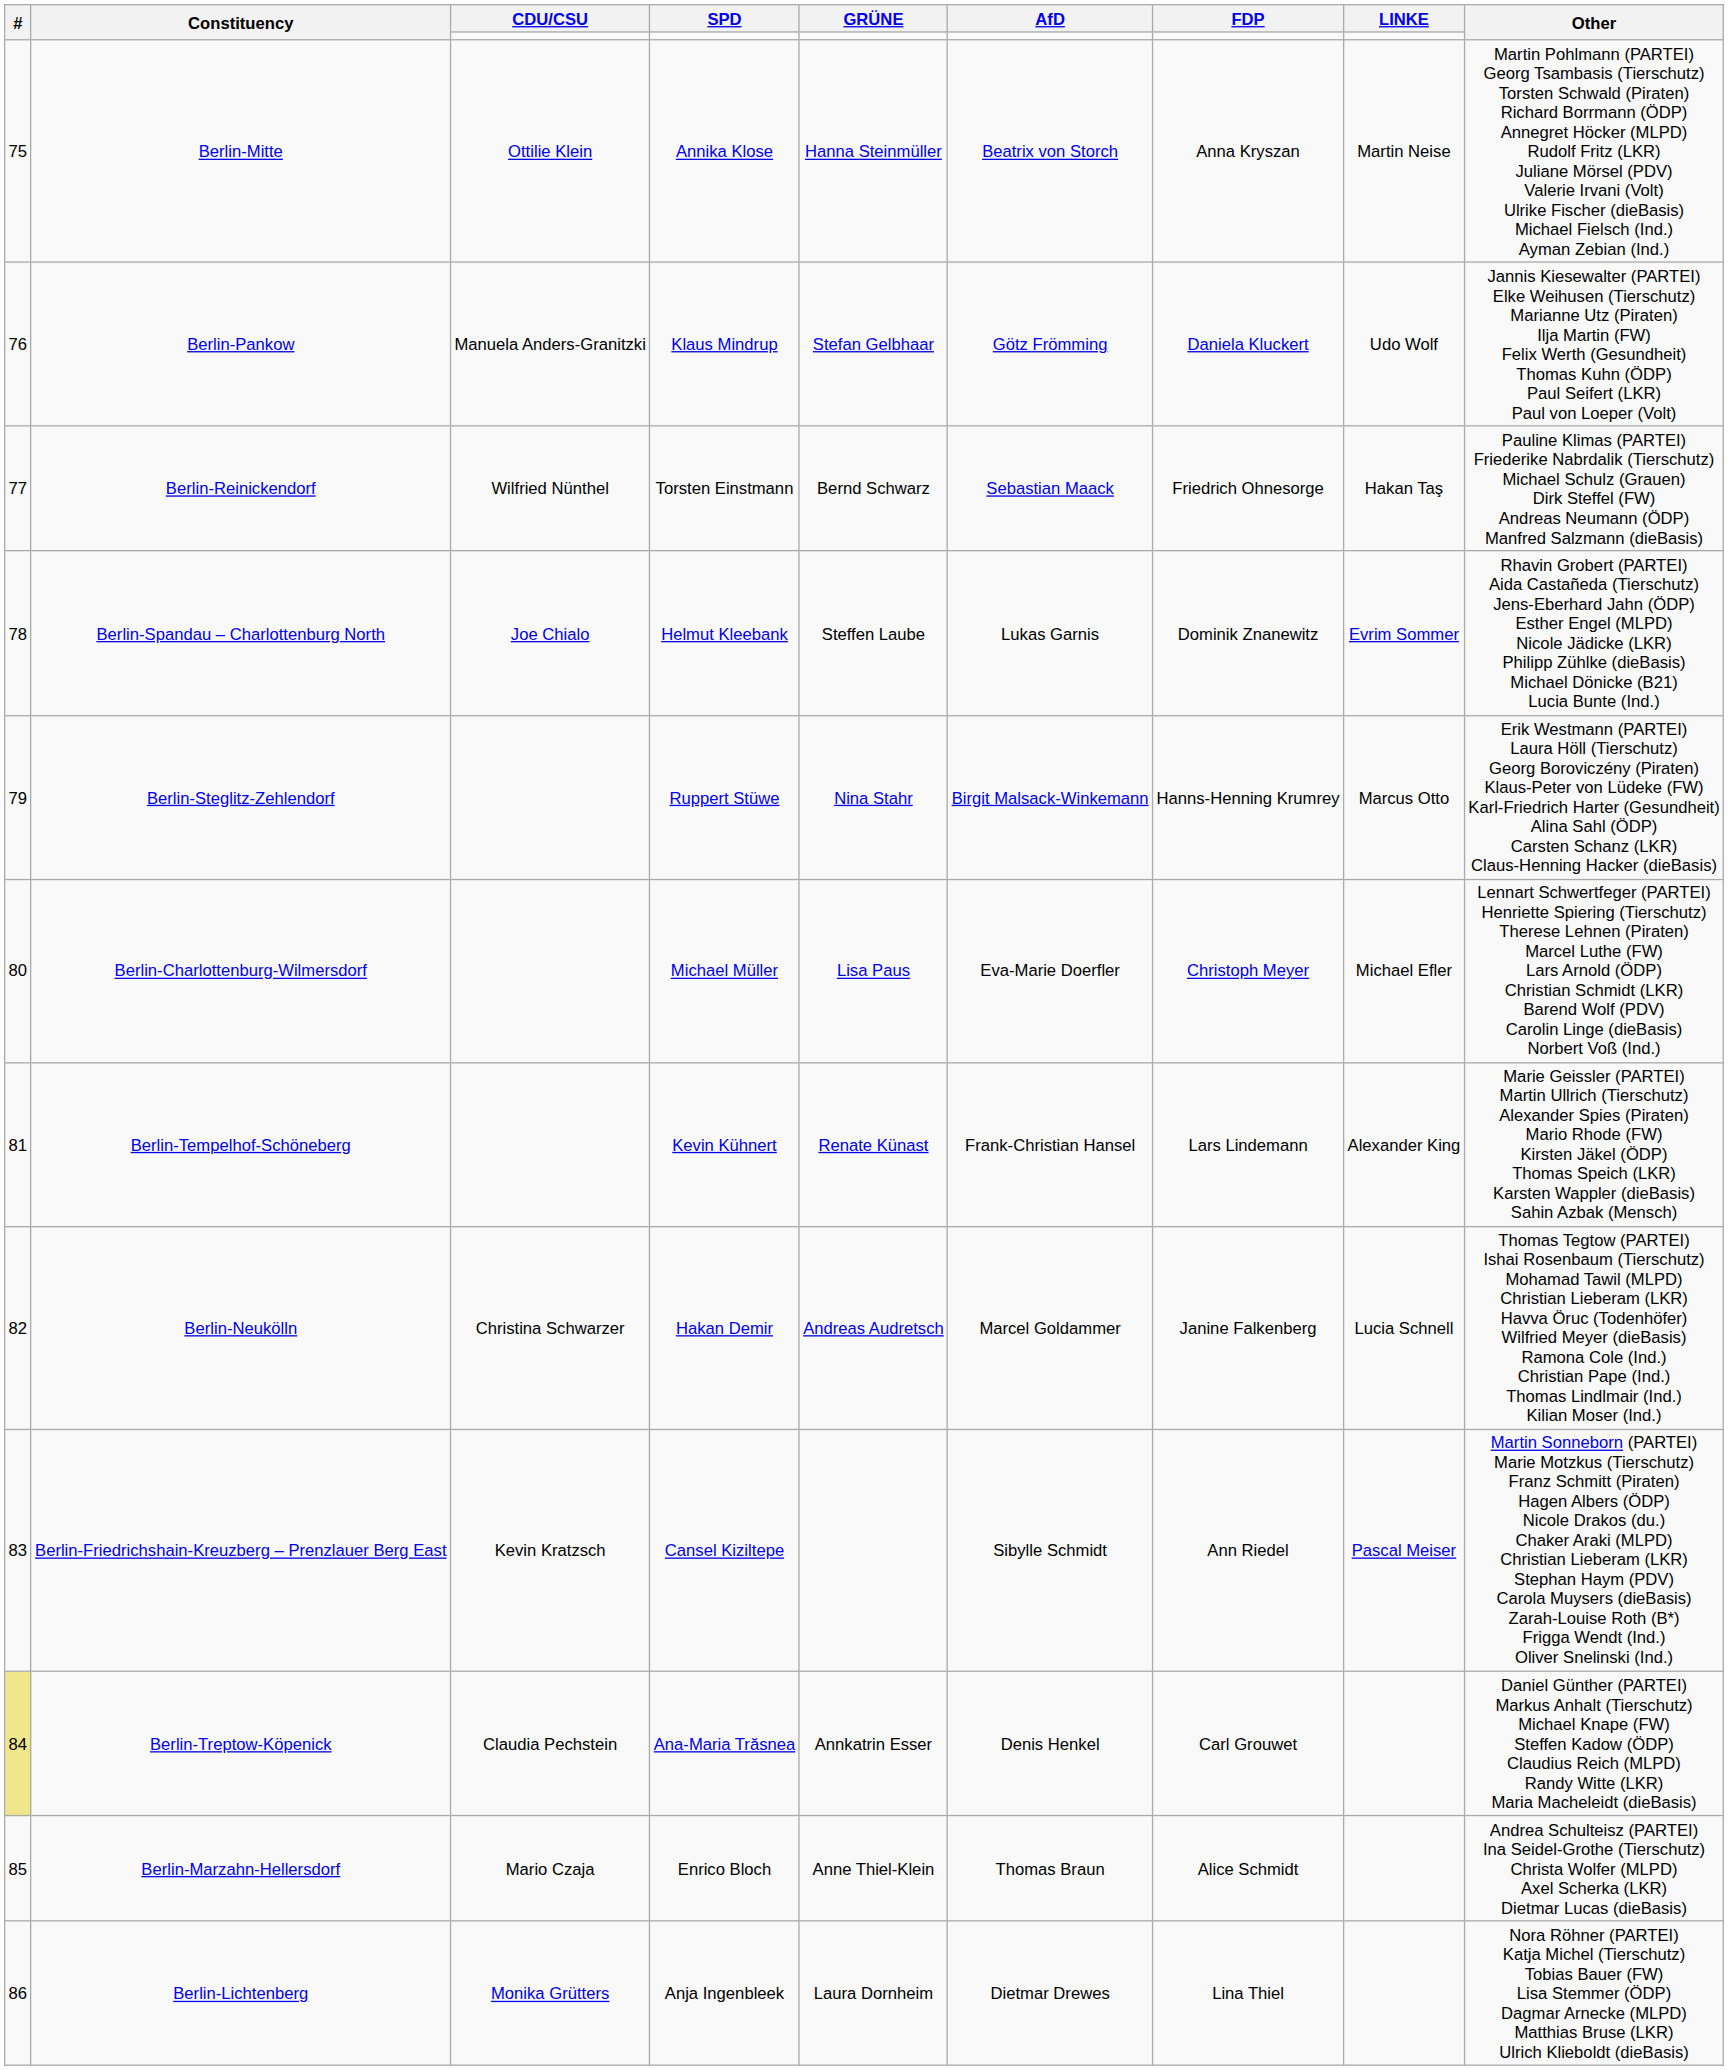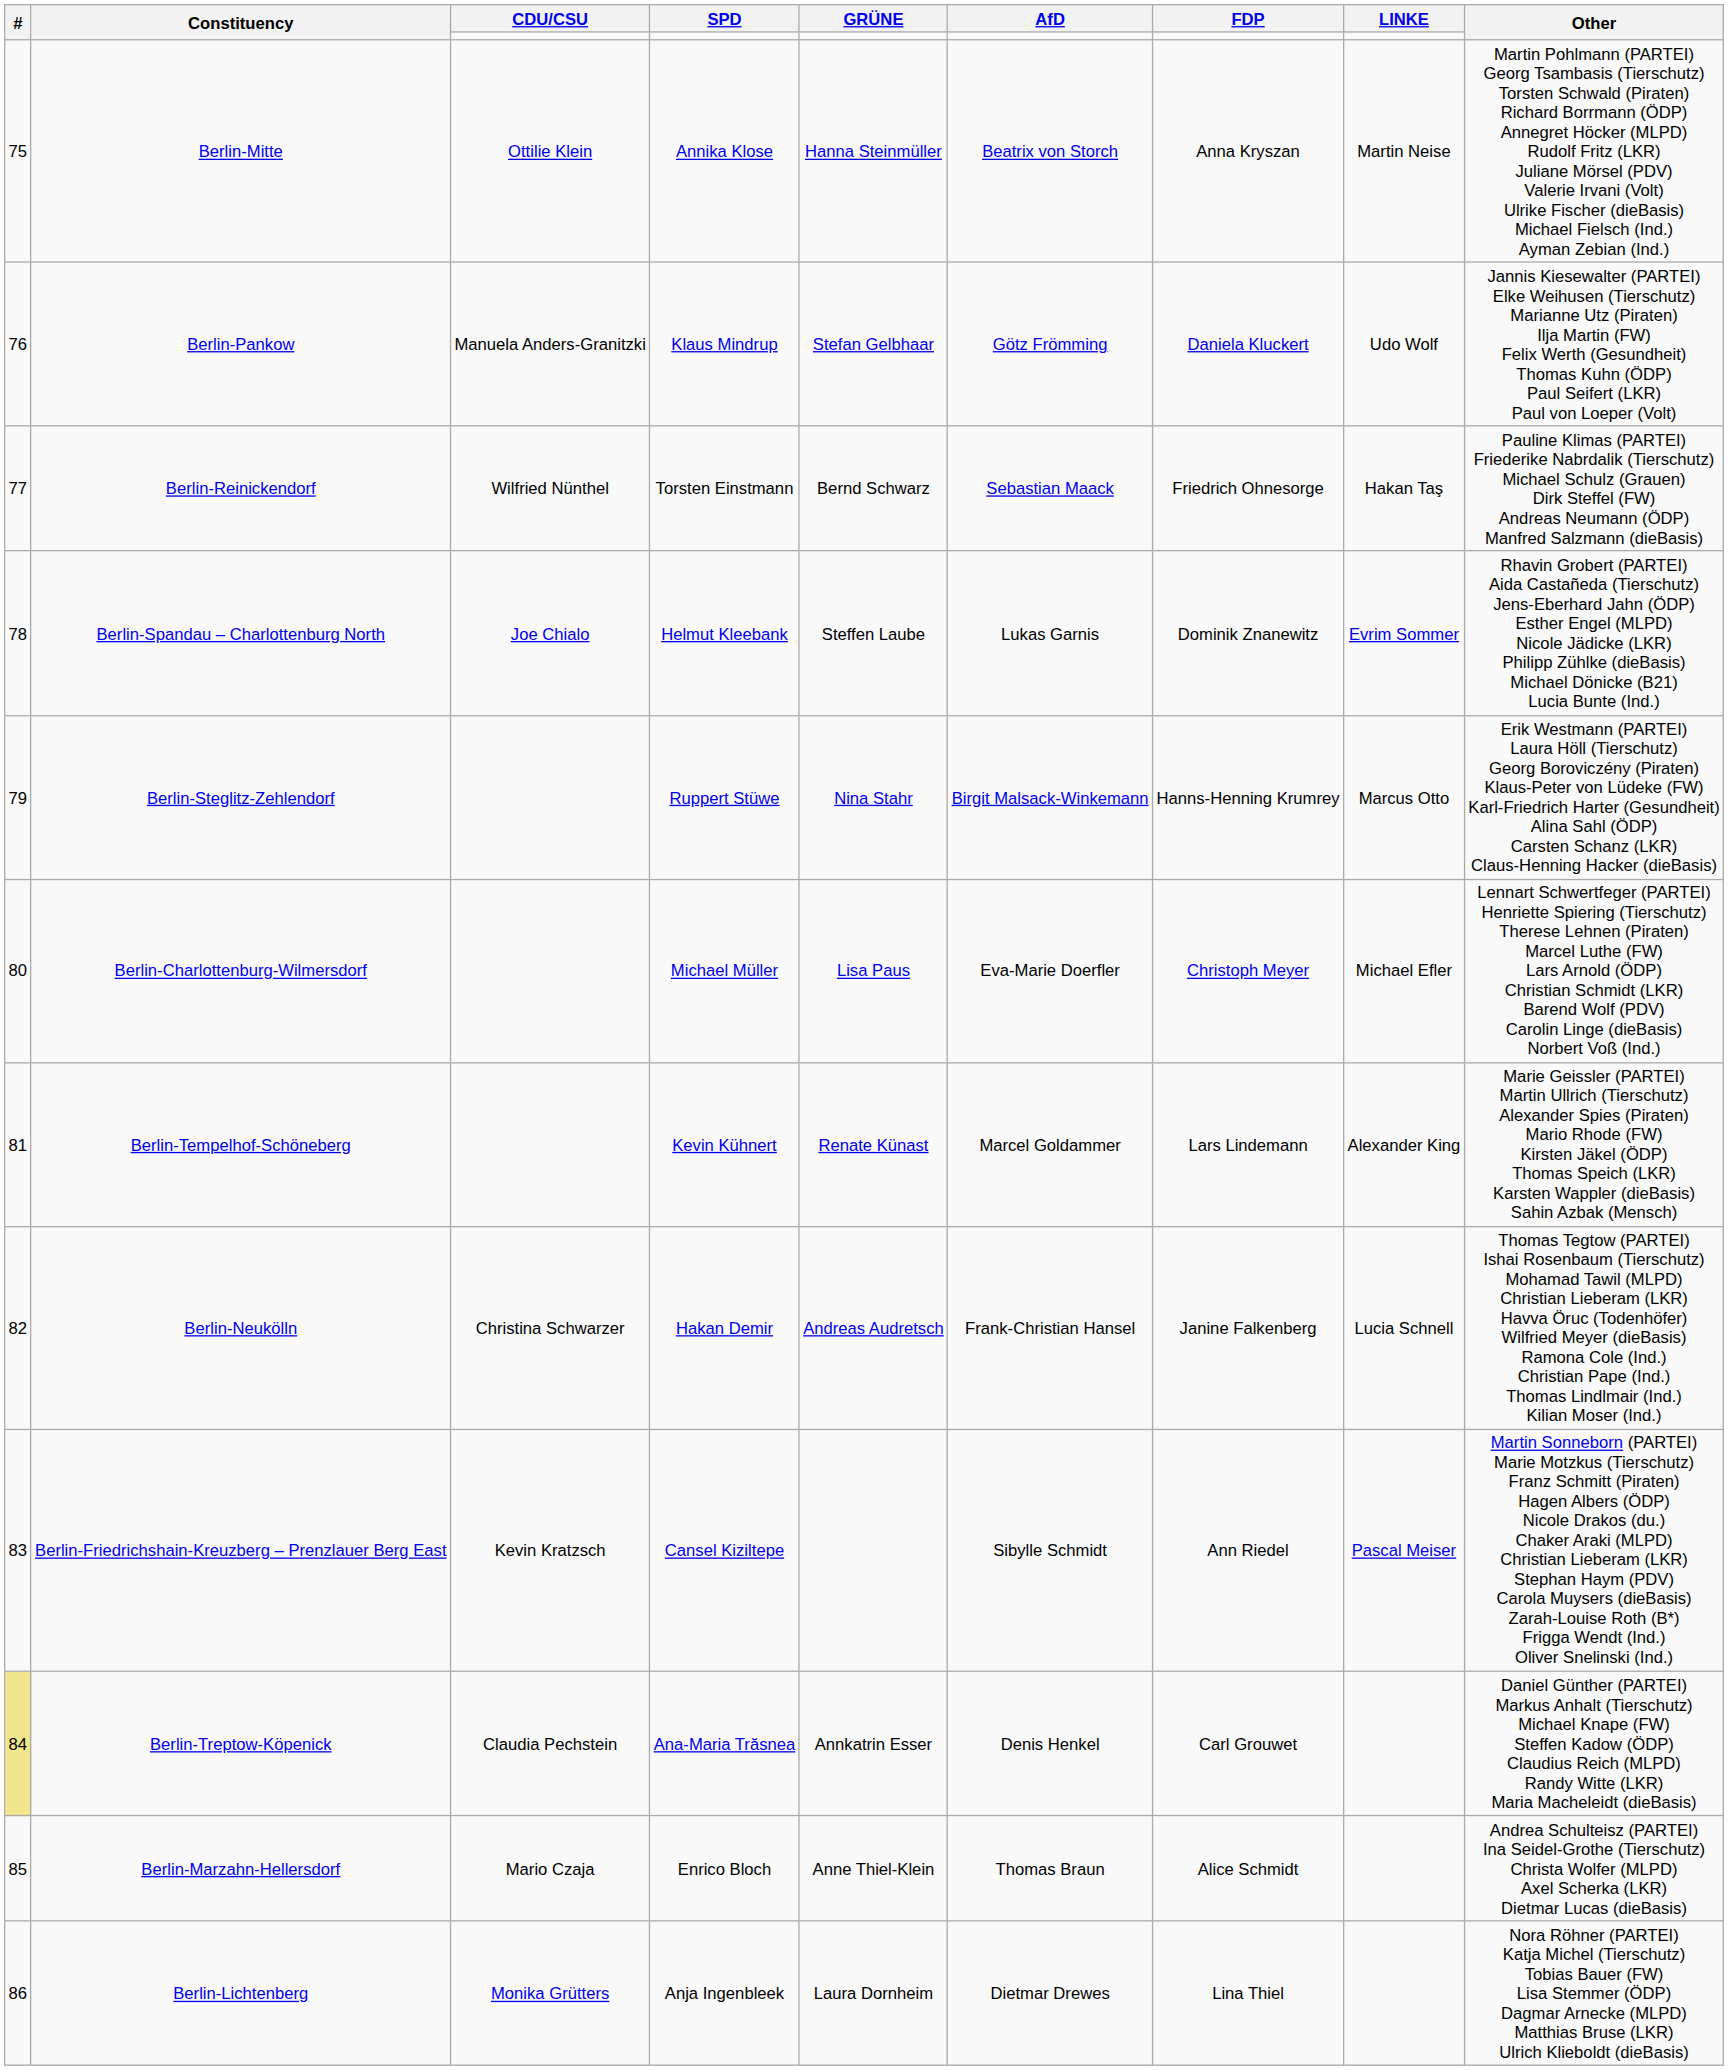Berlin-Tempelhof-Schöneberg | AfD: Frank-Christian Hansel -> Marcel Goldammer
Berlin-Neukölln | AfD: Marcel Goldammer -> Frank-Christian Hansel
